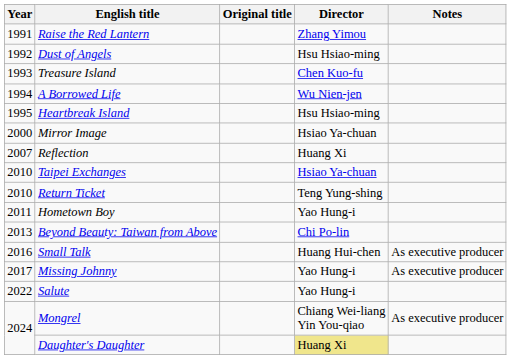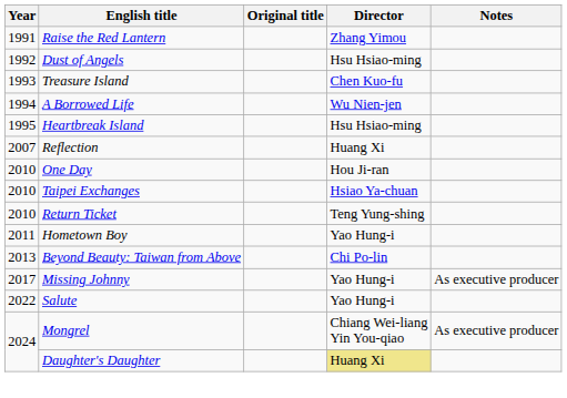- row: 2000 | Mirror Image | Hsiao Ya-chuan
+ row: 2010 | One Day | Hou Ji-ran
- row: 2016 | Small Talk | Huang Hui-chen | As executive producer
